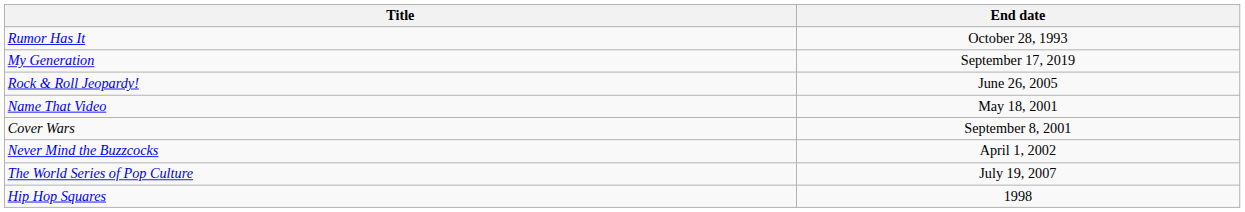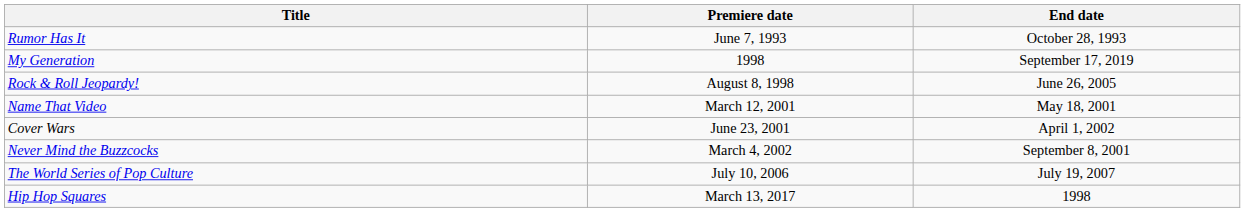+ column: Premiere date | June 7, 1993 | 1998 | August 8, 1998 | March 12, 2001 | June 23, 2001 | March 4, 2002 | July 10, 2006 | March 13, 2017
Cover Wars | End date: September 8, 2001 -> April 1, 2002
Never Mind the Buzzcocks | End date: April 1, 2002 -> September 8, 2001
